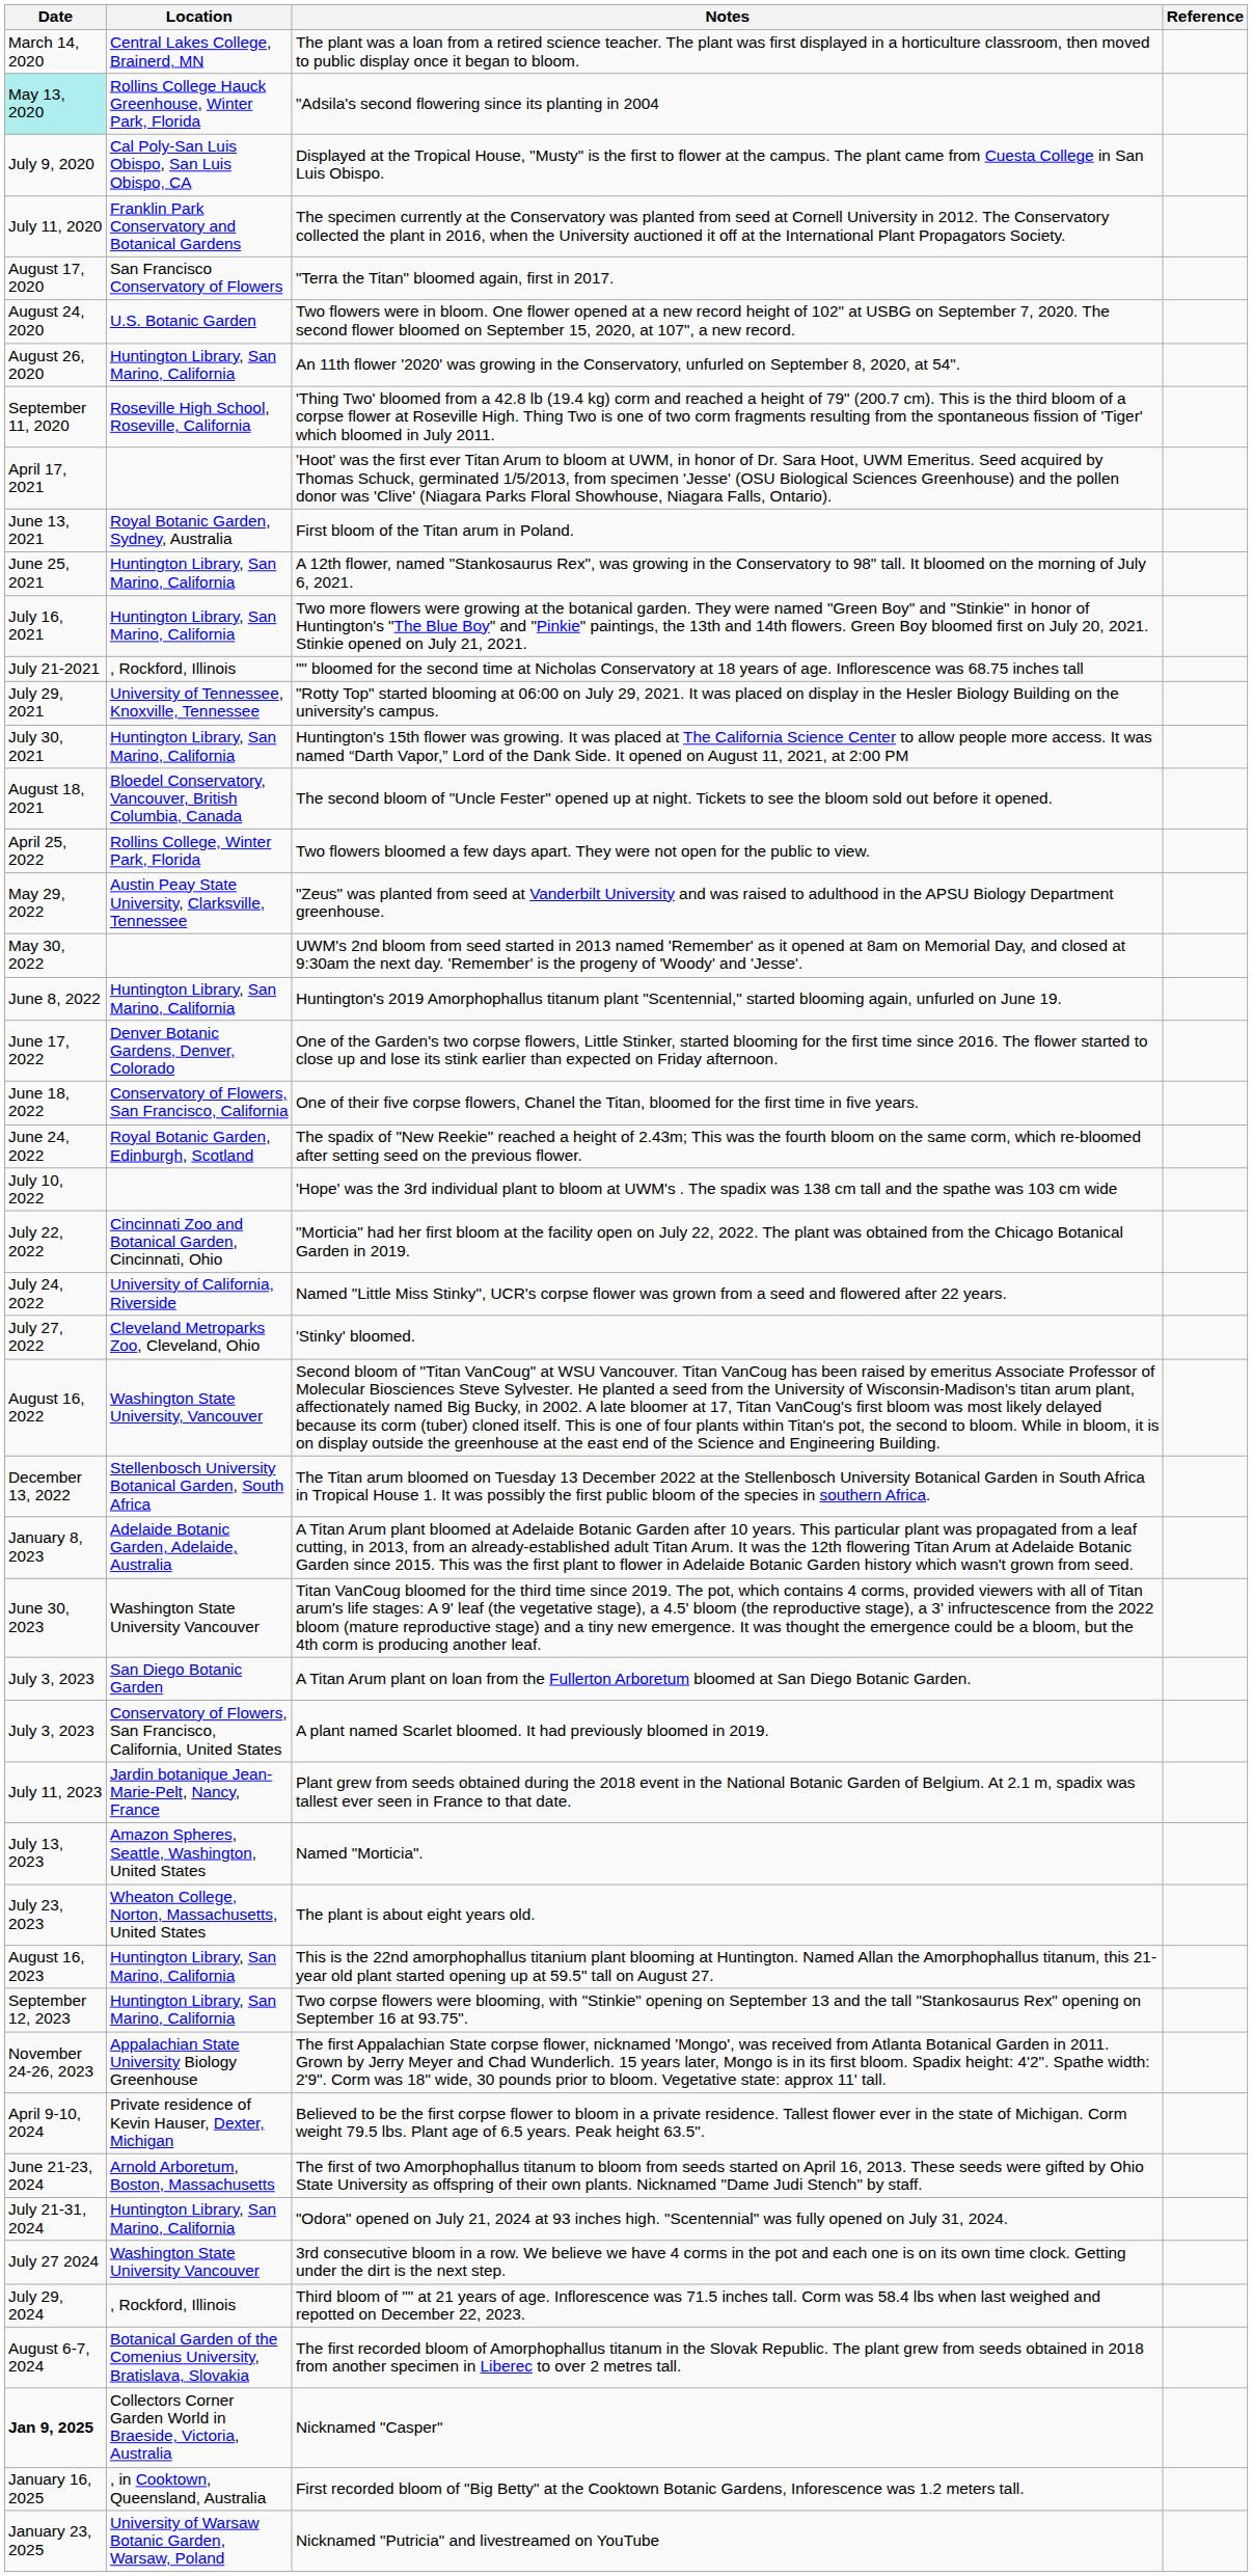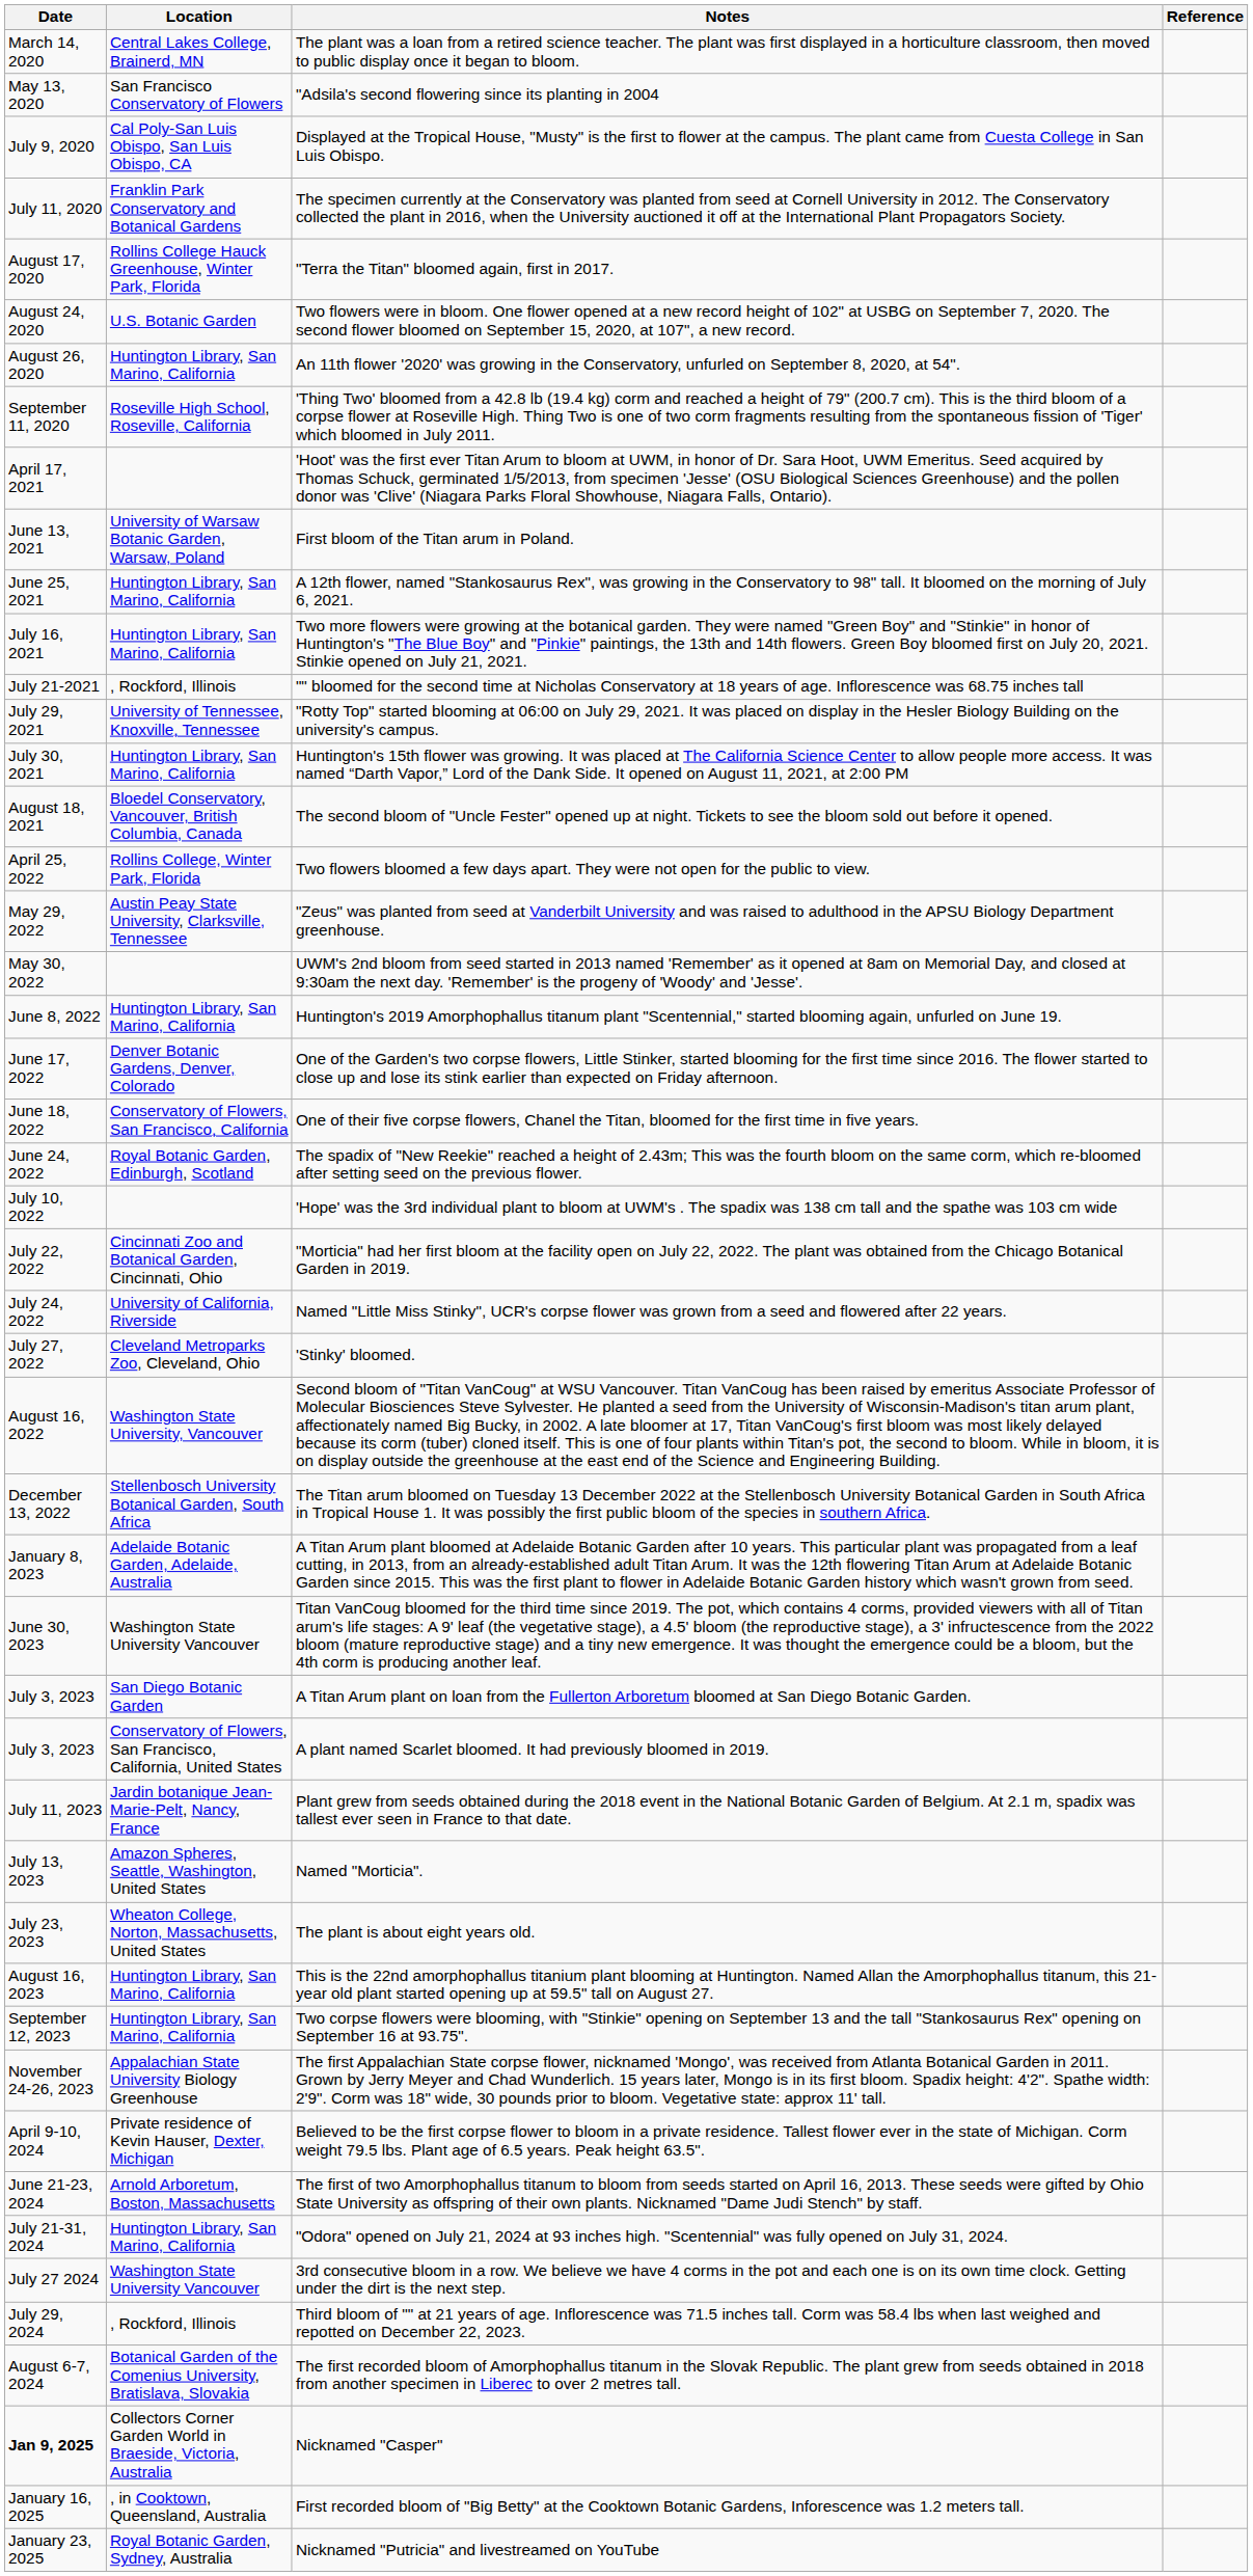"Adsila's second flowering since its planting in 2004 | Date: paleturquoise background -> no background
"Adsila's second flowering since its planting in 2004 | Location: Rollins College Hauck Greenhouse, Winter Park, Florida -> San Francisco Conservatory of Flowers
"Terra the Titan" bloomed again, first in 2017. | Location: San Francisco Conservatory of Flowers -> Rollins College Hauck Greenhouse, Winter Park, Florida
First bloom of the Titan arum in Poland. | Location: Royal Botanic Garden, Sydney, Australia -> University of Warsaw Botanic Garden, Warsaw, Poland
Nicknamed "Putricia" and livestreamed on YouTube | Location: University of Warsaw Botanic Garden, Warsaw, Poland -> Royal Botanic Garden, Sydney, Australia
